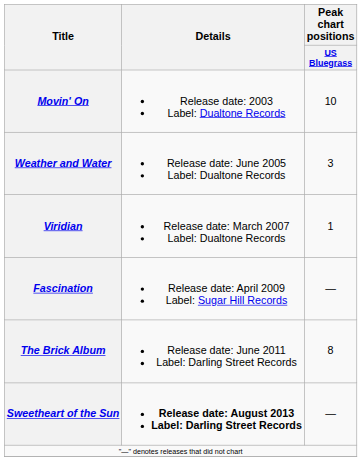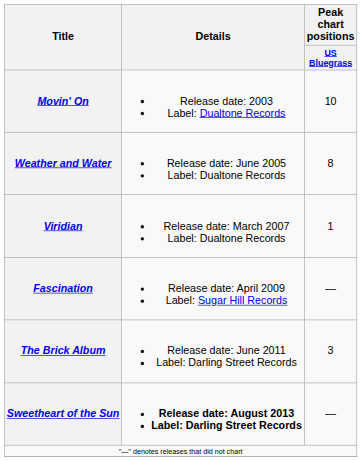Weather and Water | Peak chart positions / US Bluegrass: 3 -> 8
The Brick Album | Peak chart positions / US Bluegrass: 8 -> 3
